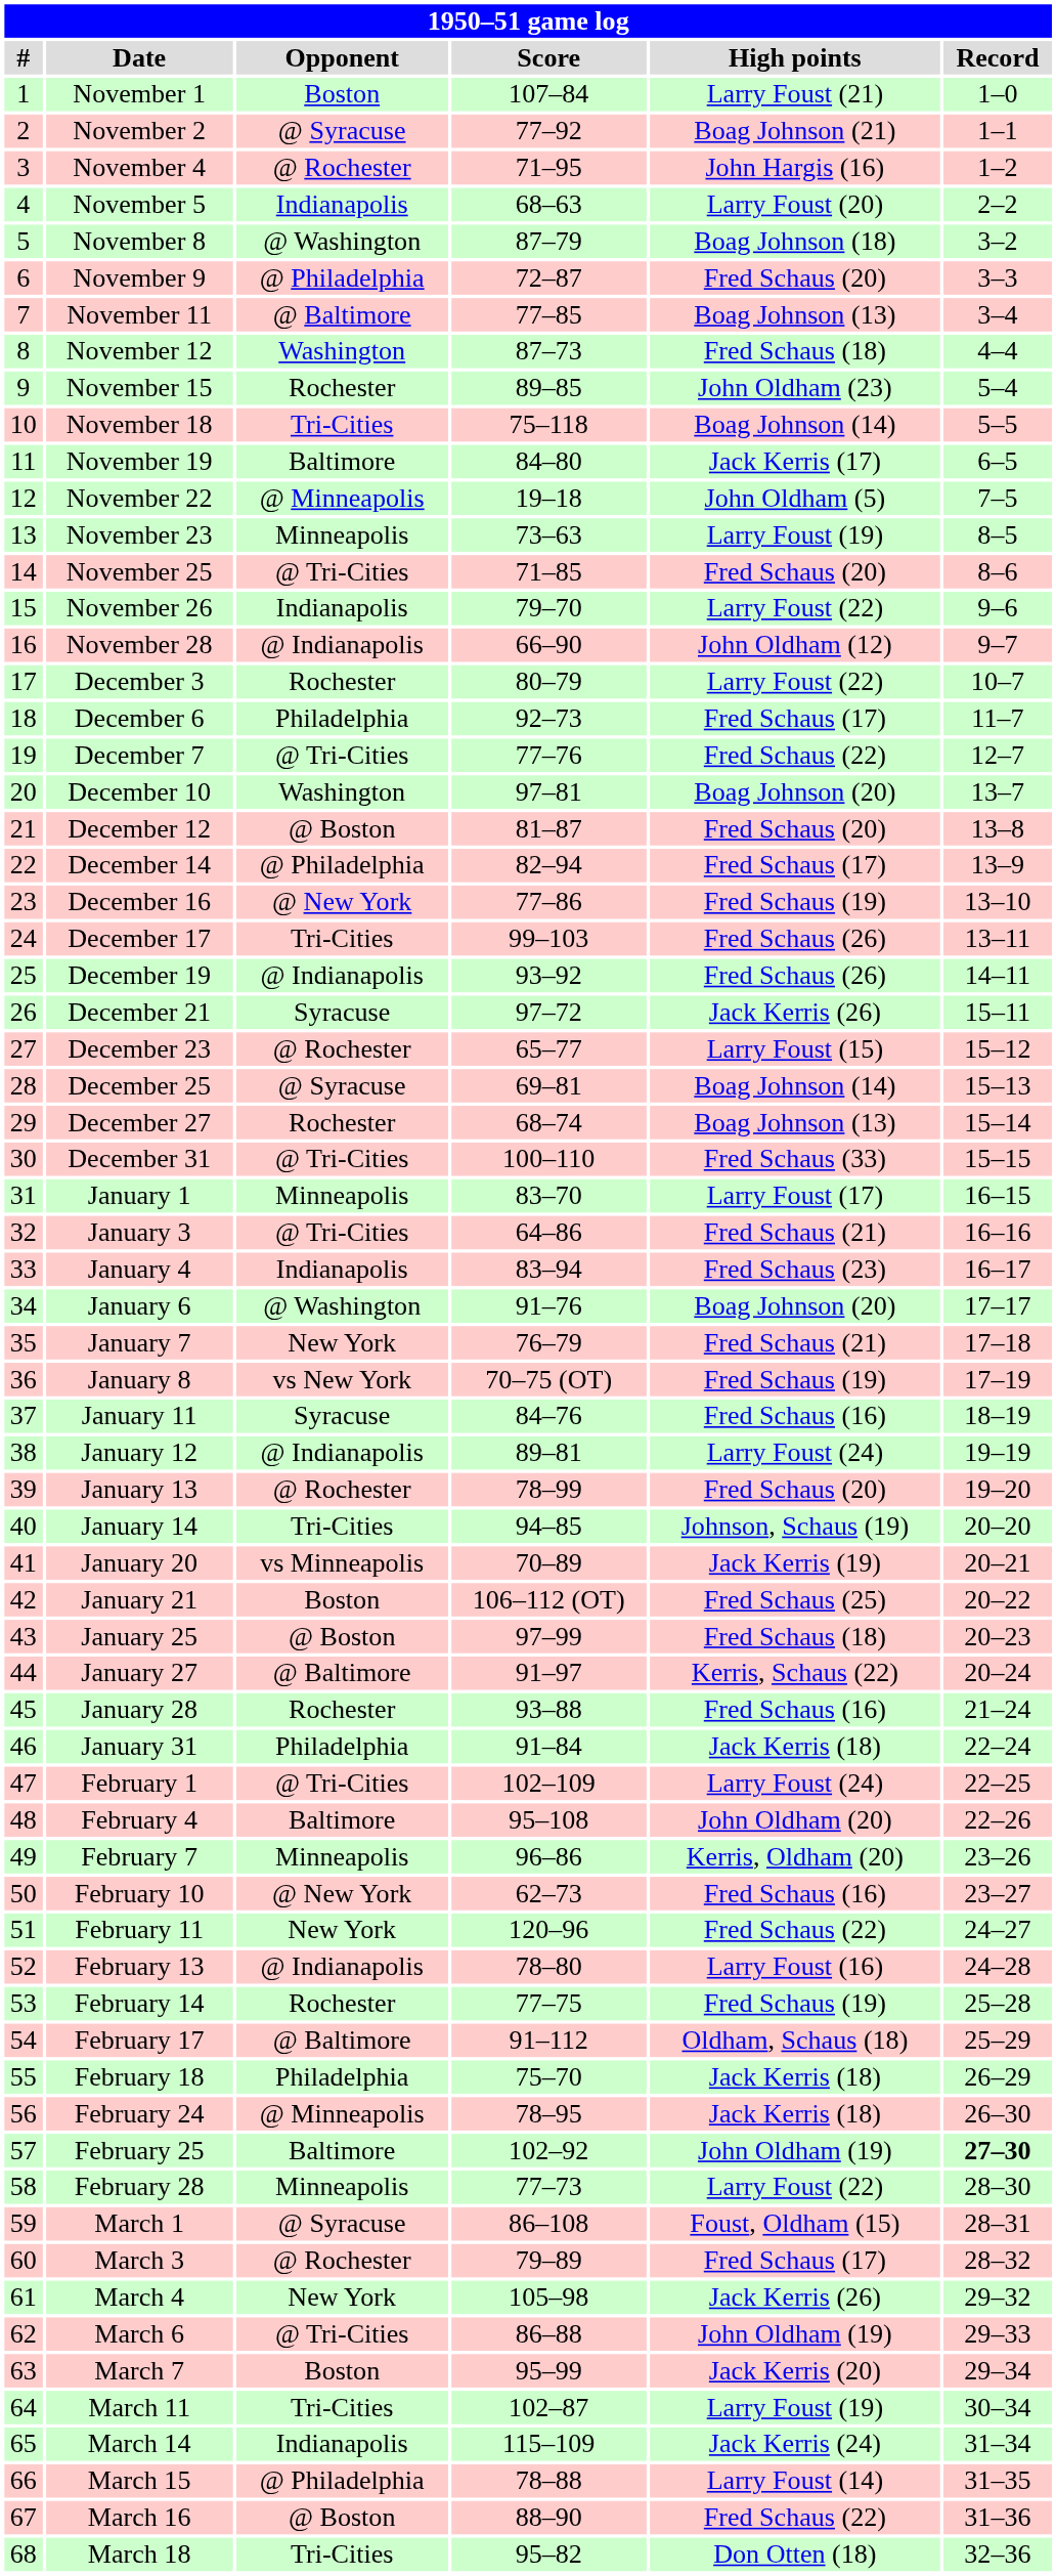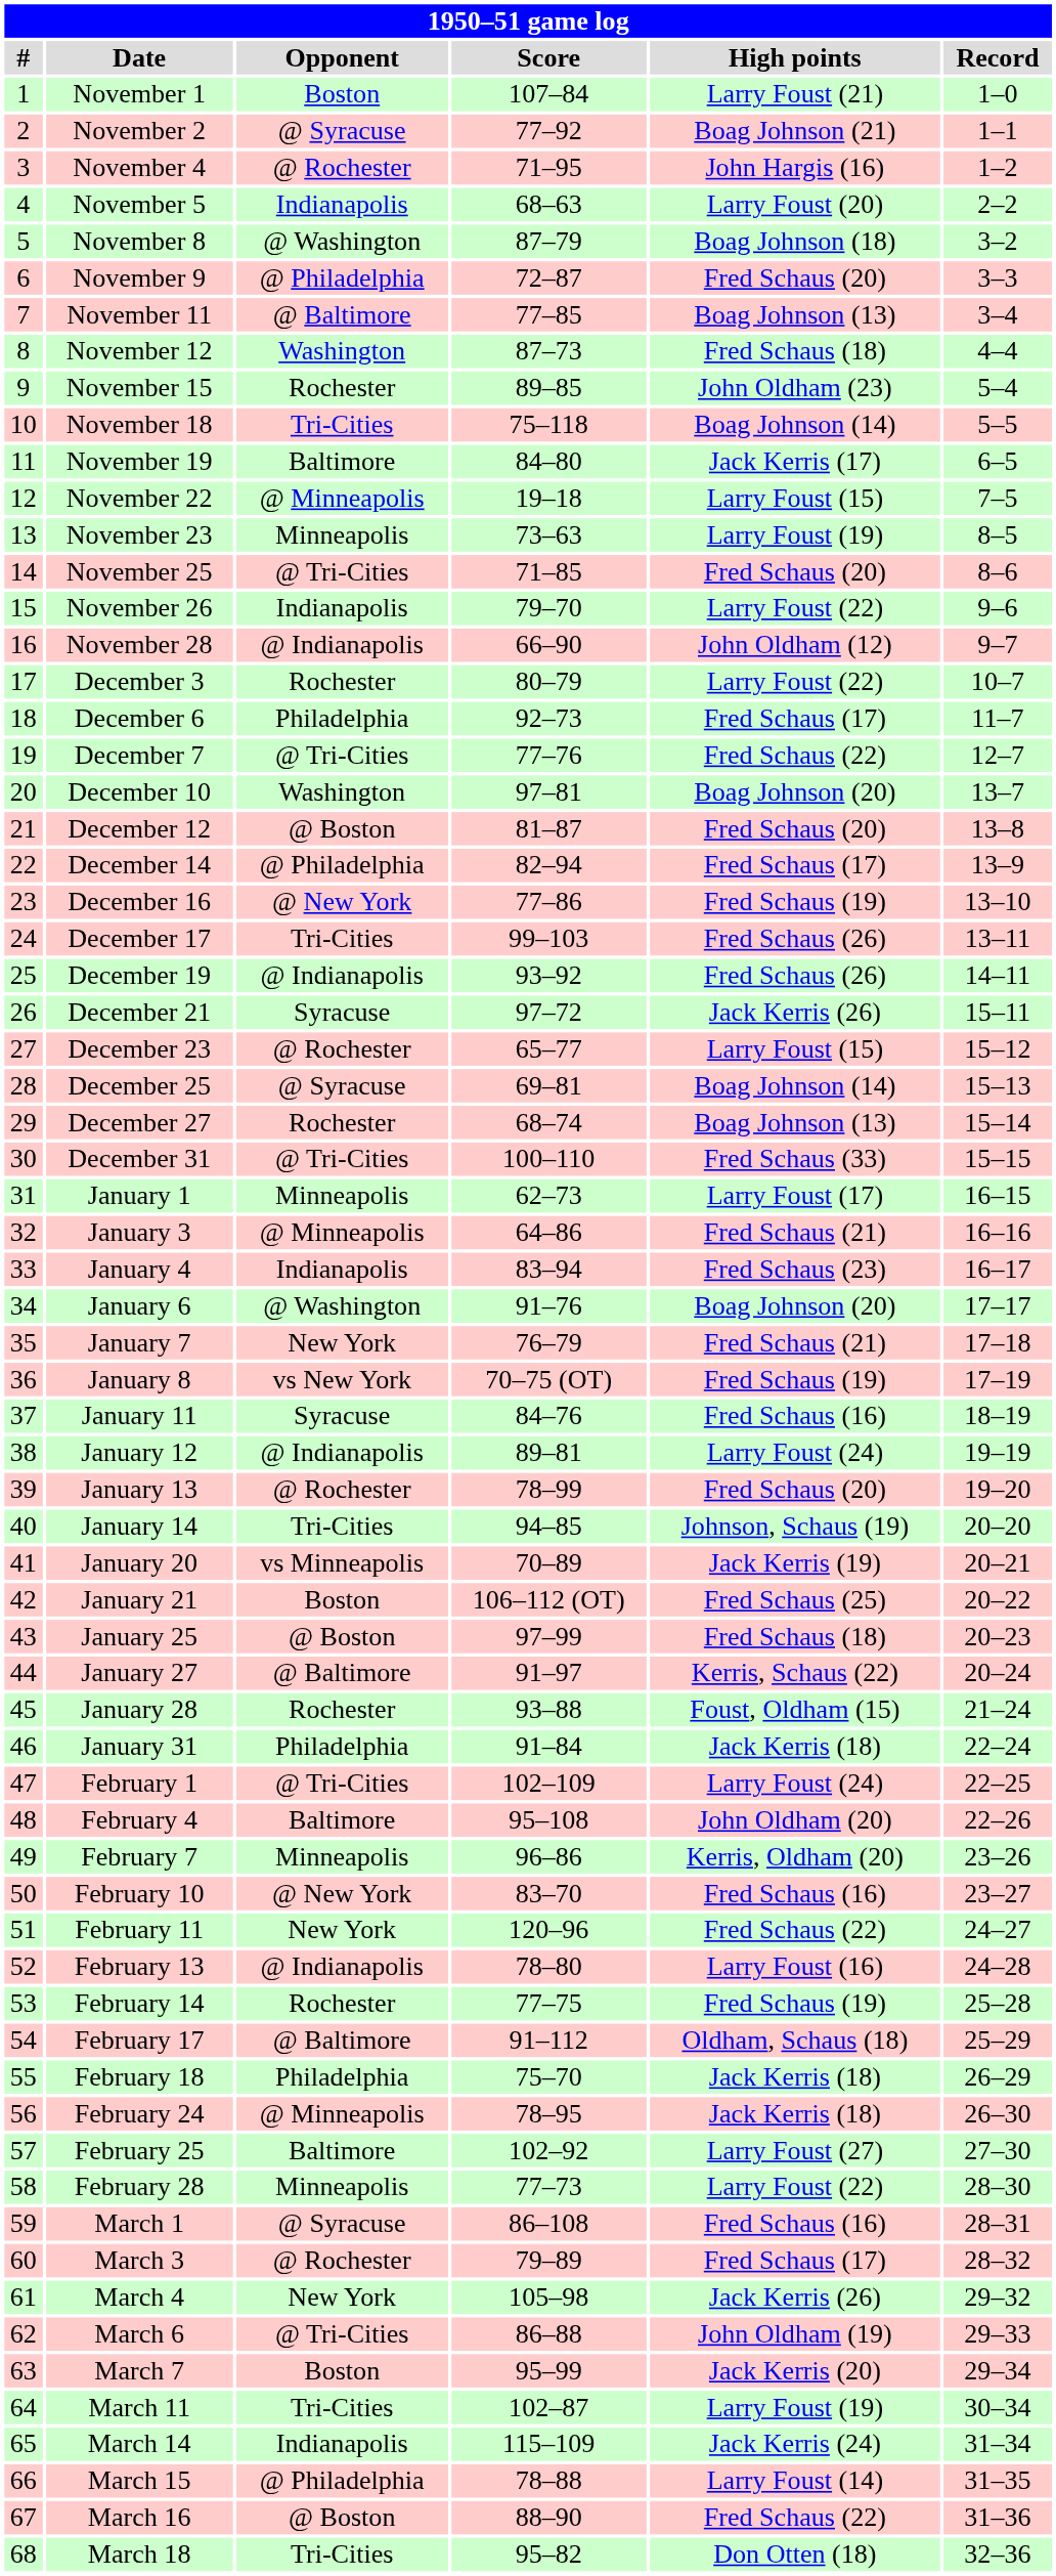November 22 | High points: John Oldham (5) -> Larry Foust (15)
January 1 | Score: 83–70 -> 62–73
January 3 | Opponent: @ Tri-Cities -> @ Minneapolis
January 28 | High points: Fred Schaus (16) -> Foust, Oldham (15)
February 10 | Score: 62–73 -> 83–70
February 25 | High points: John Oldham (19) -> Larry Foust (27)
February 25 | Record: bold -> normal
March 1 | High points: Foust, Oldham (15) -> Fred Schaus (16)
